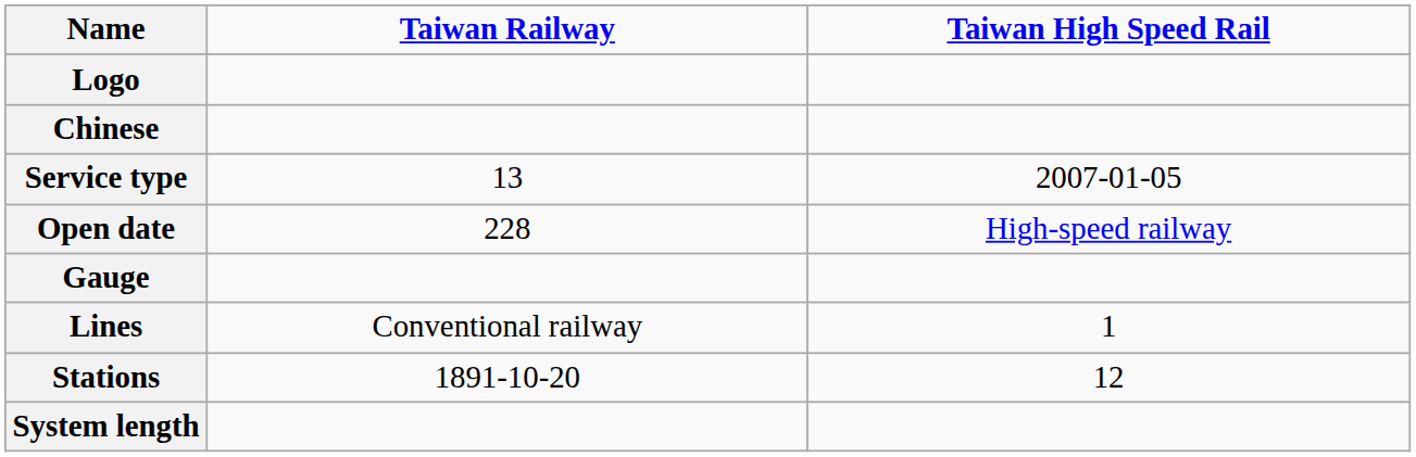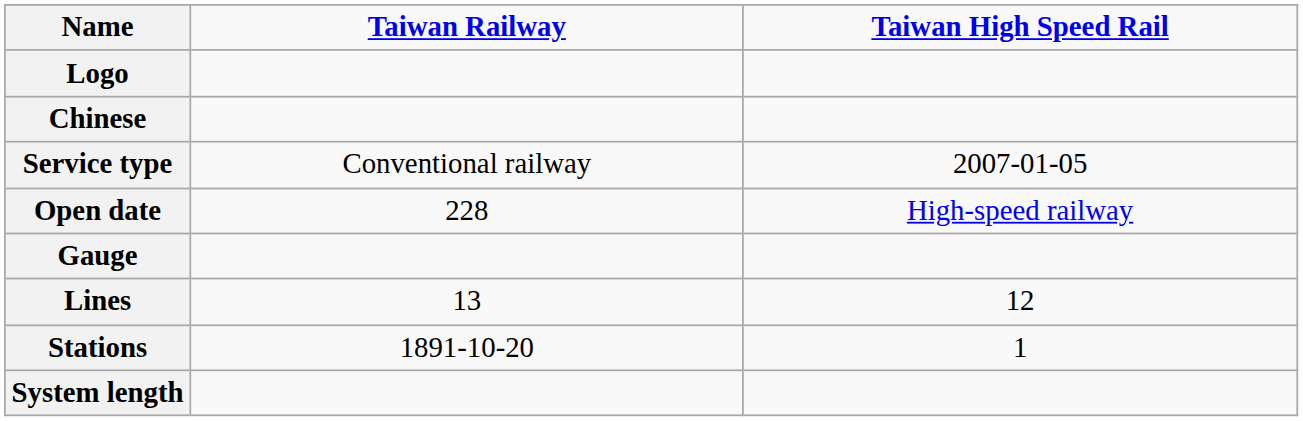Service type | Taiwan Railway: 13 -> Conventional railway
Lines | Taiwan Railway: Conventional railway -> 13
Lines | Taiwan High Speed Rail: 1 -> 12
Stations | Taiwan High Speed Rail: 12 -> 1
